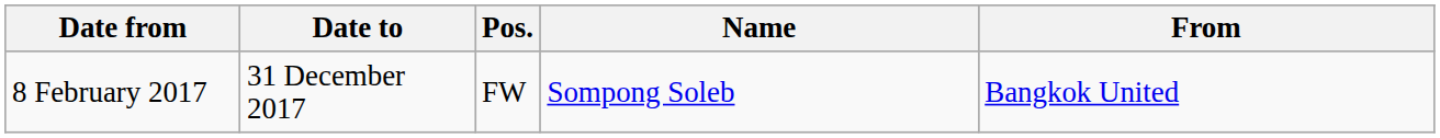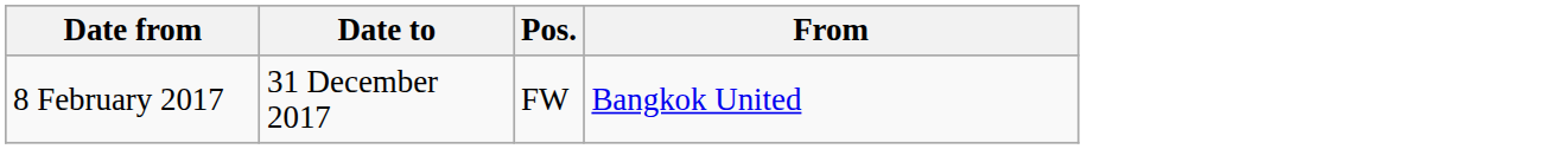- column: Name | Sompong Soleb
